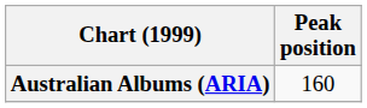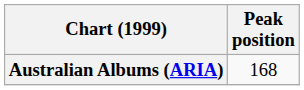Australian Albums (ARIA) | Peak position: 160 -> 168
